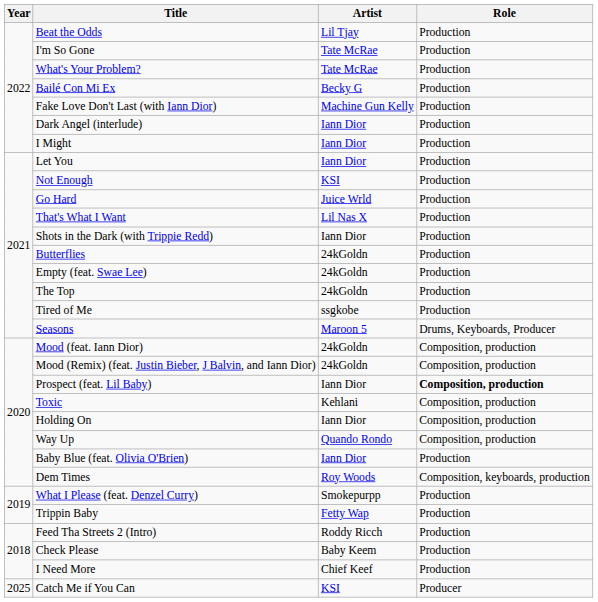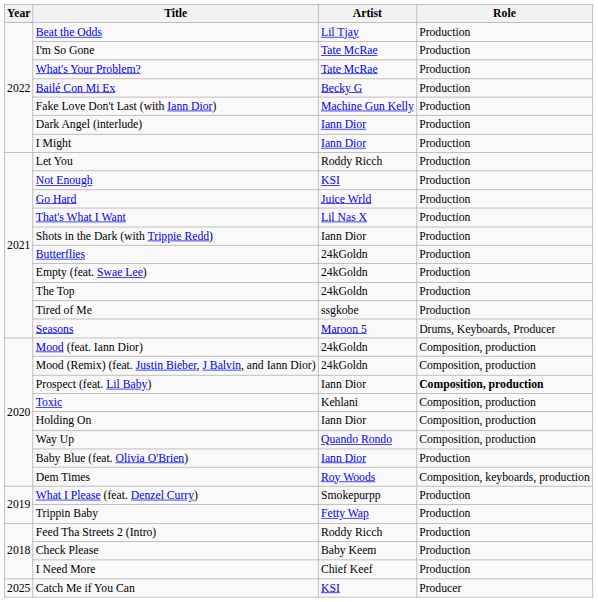Let You | Artist: Iann Dior -> Roddy Ricch
